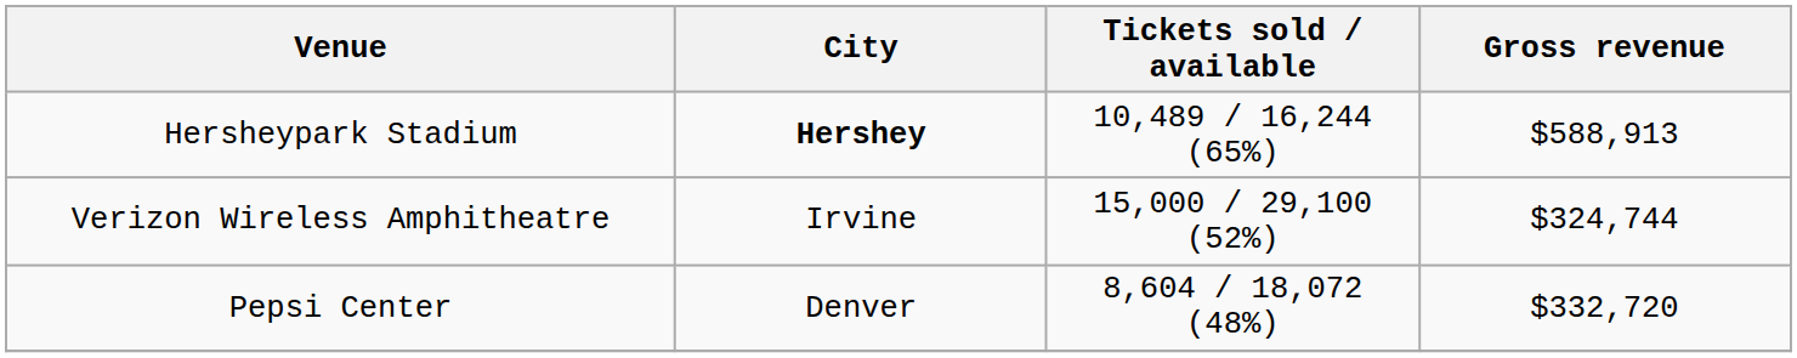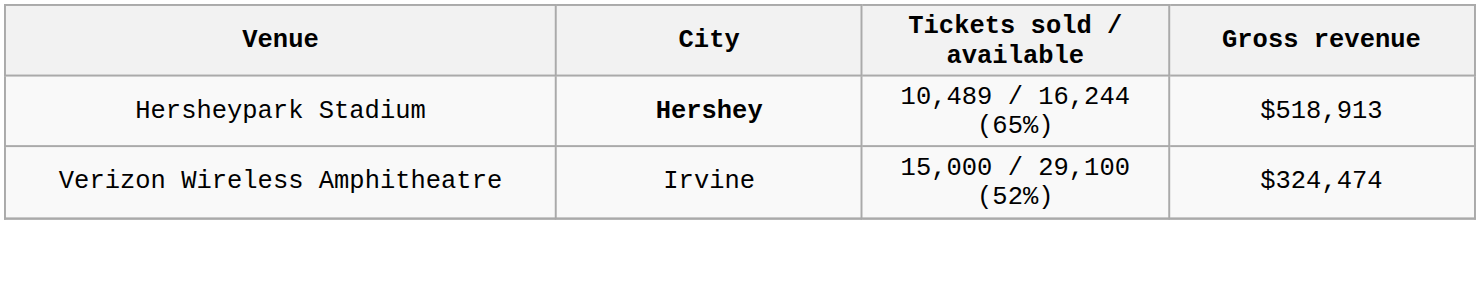Hersheypark Stadium | Gross revenue: $588,913 -> $518,913
Verizon Wireless Amphitheatre | Gross revenue: $324,744 -> $324,474
- row: Pepsi Center | Denver | 8,604 / 18,072 (48%) | $332,720
